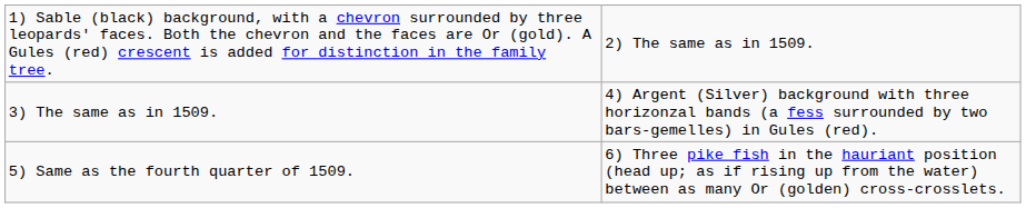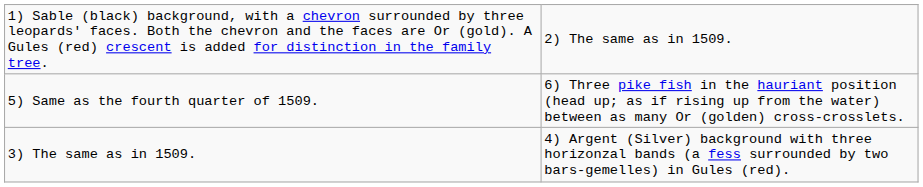rows swapped: 3) The same as in 1509. <-> 5) Same as the fourth quarter of 1509.
